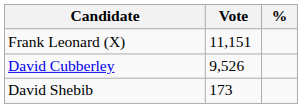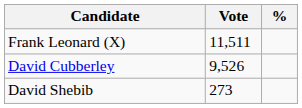Frank Leonard (X) | Vote: 11,151 -> 11,511
David Shebib | Vote: 173 -> 273
